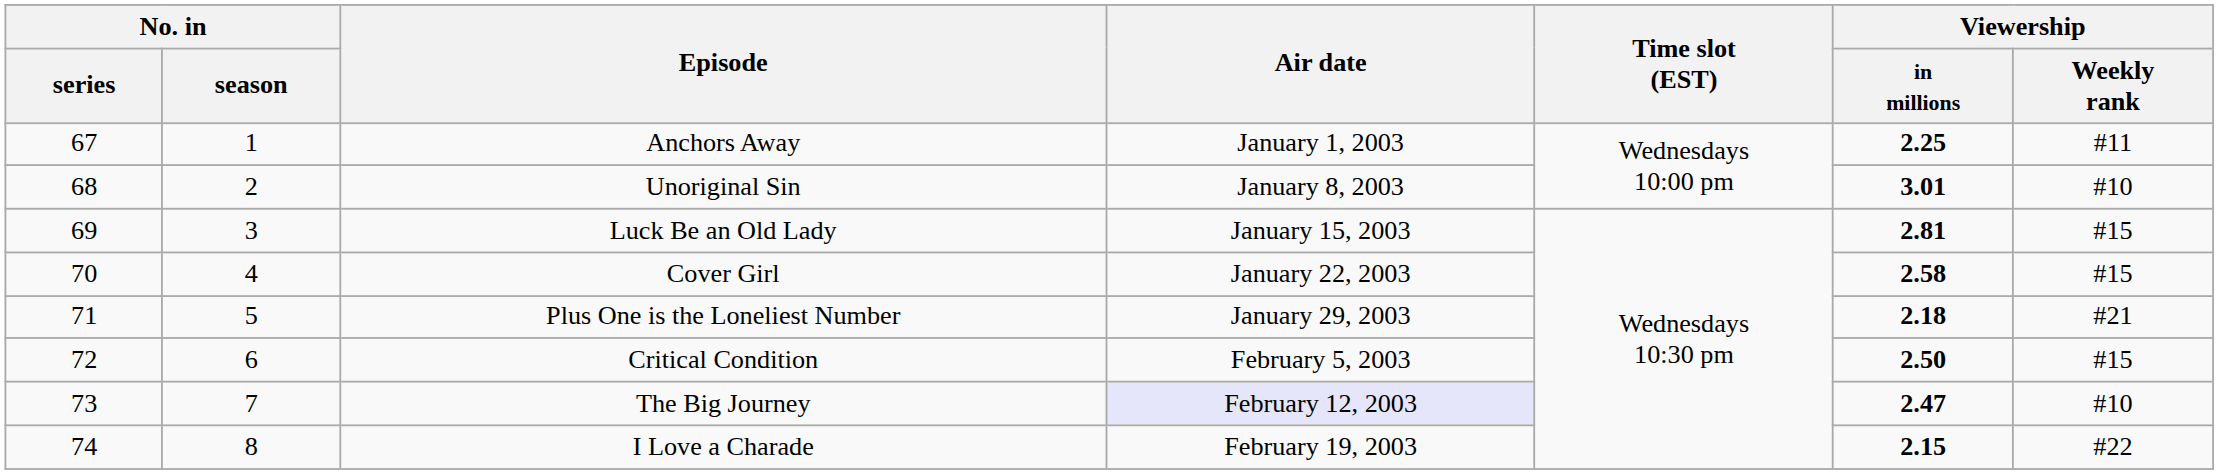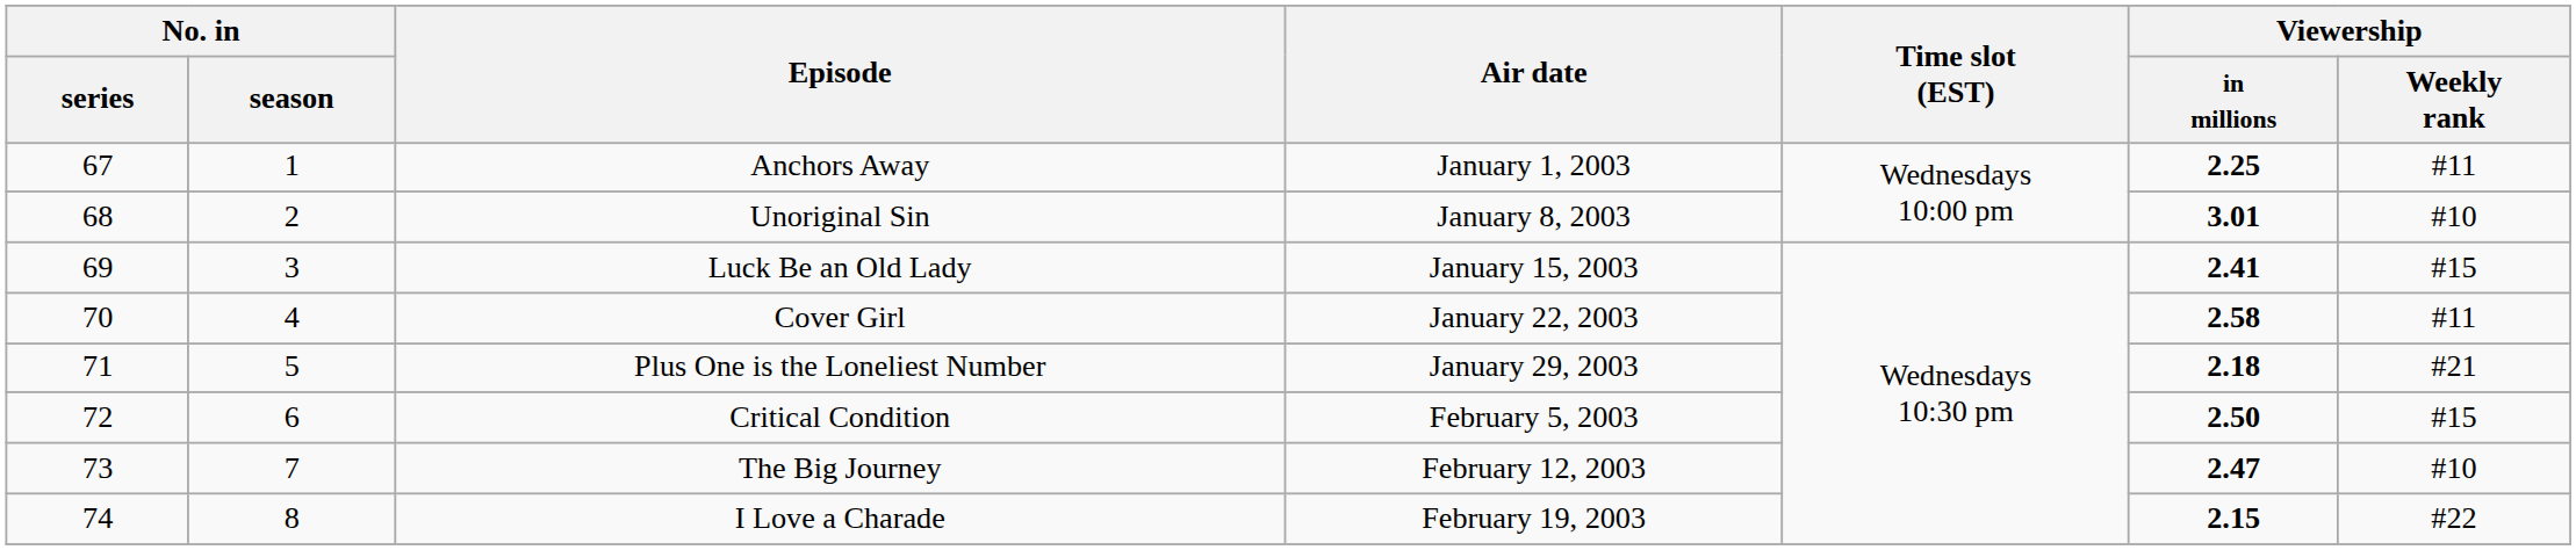Luck Be an Old Lady | Viewership / in millions: 2.81 -> 2.41
Cover Girl | Viewership / Weekly rank: #15 -> #11
The Big Journey | Air date: lavender background -> no background
